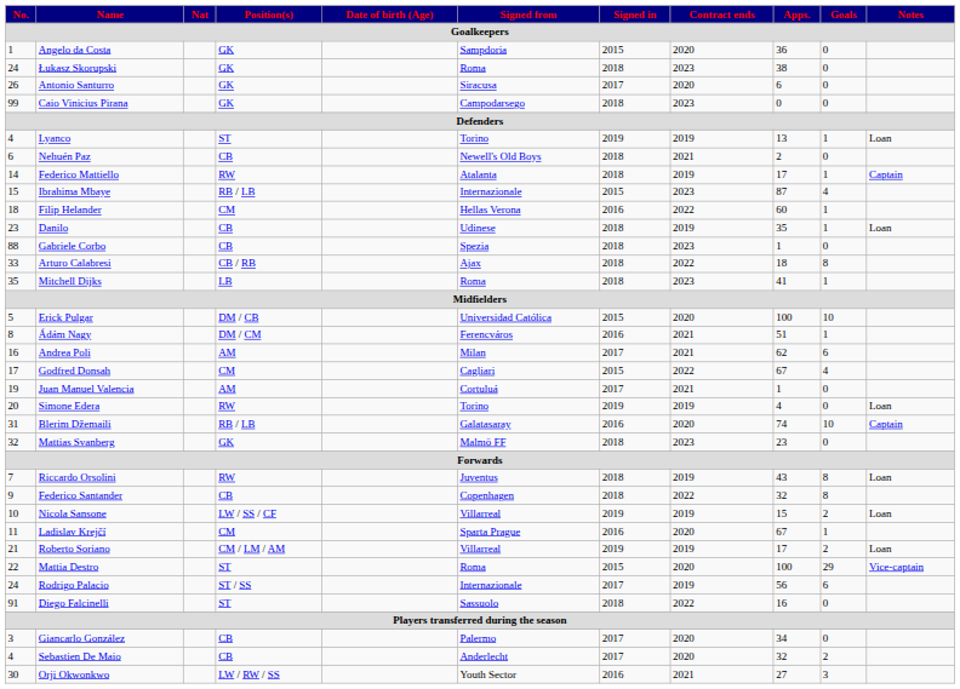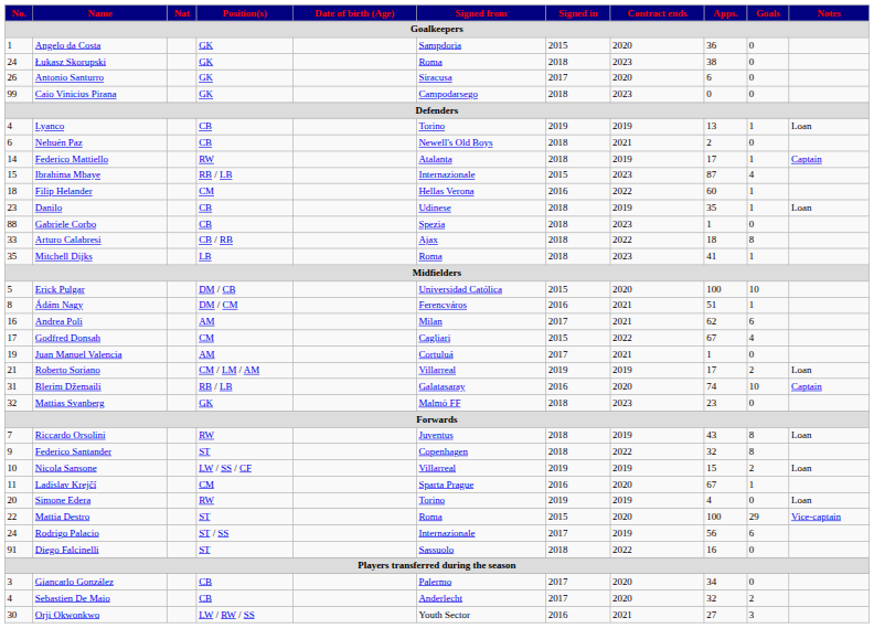Lyanco | Position(s): ST -> CB
rows swapped: Roberto Soriano <-> Simone Edera
Federico Santander | Position(s): CB -> ST
